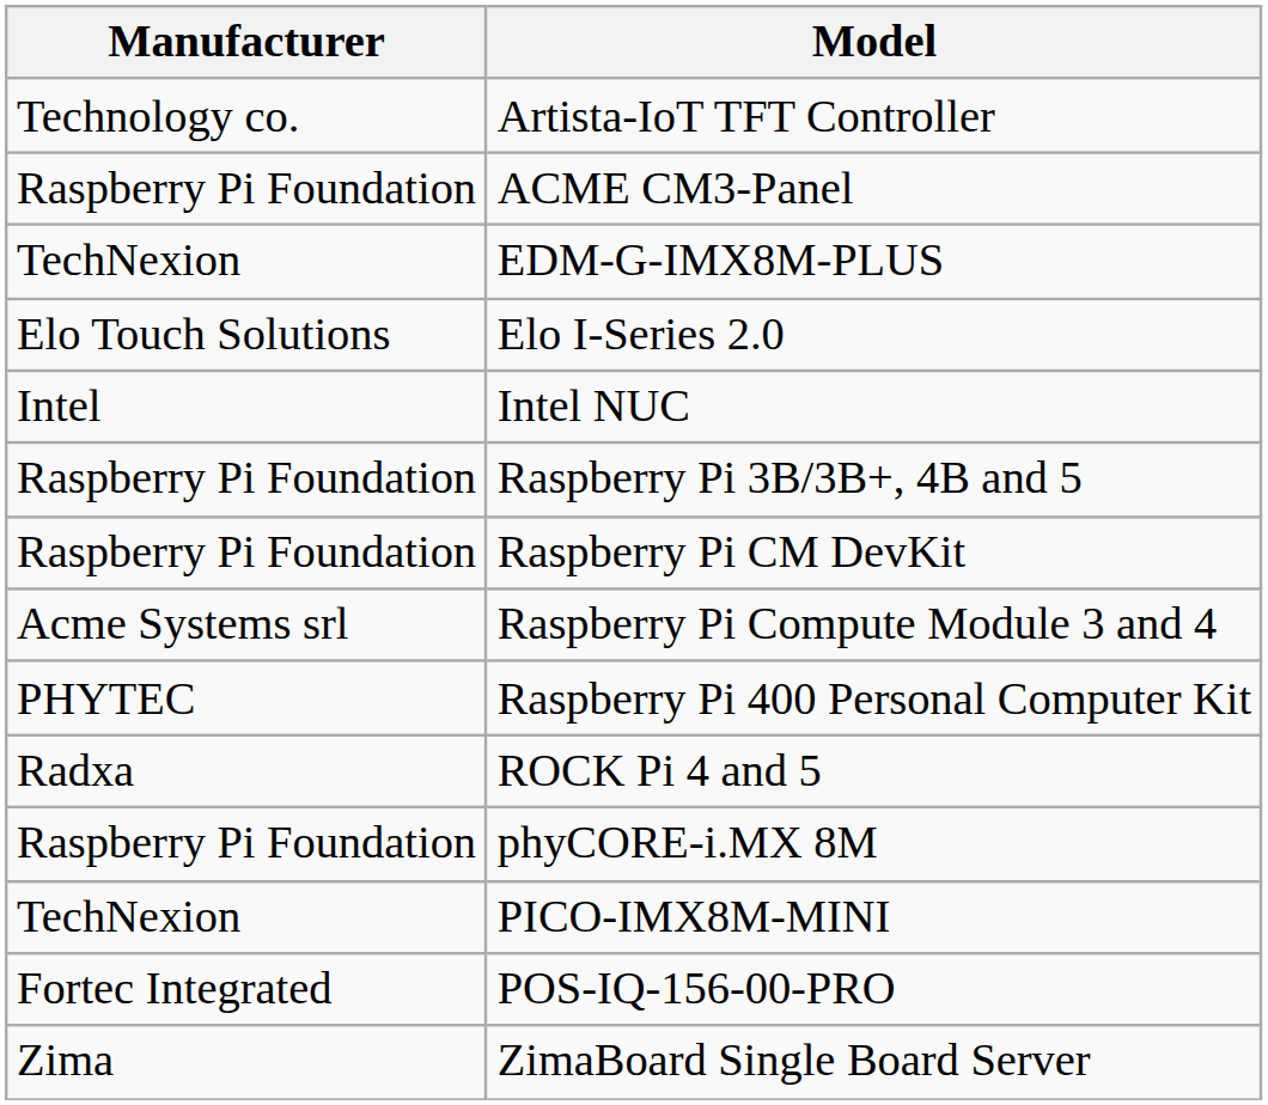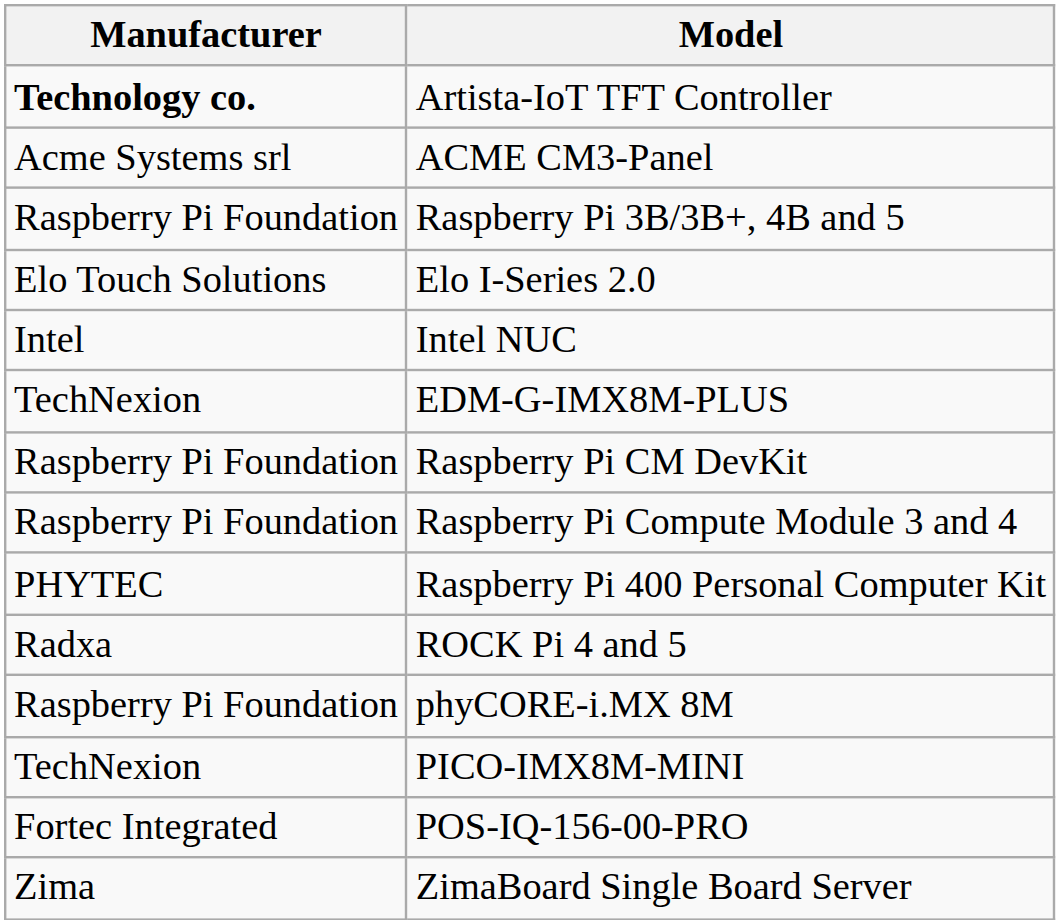Artista-IoT TFT Controller | Manufacturer: normal -> bold
ACME CM3-Panel | Manufacturer: Raspberry Pi Foundation -> Acme Systems srl
rows swapped: EDM-G-IMX8M-PLUS <-> Raspberry Pi 3B/3B+, 4B and 5
Raspberry Pi Compute Module 3 and 4 | Manufacturer: Acme Systems srl -> Raspberry Pi Foundation
